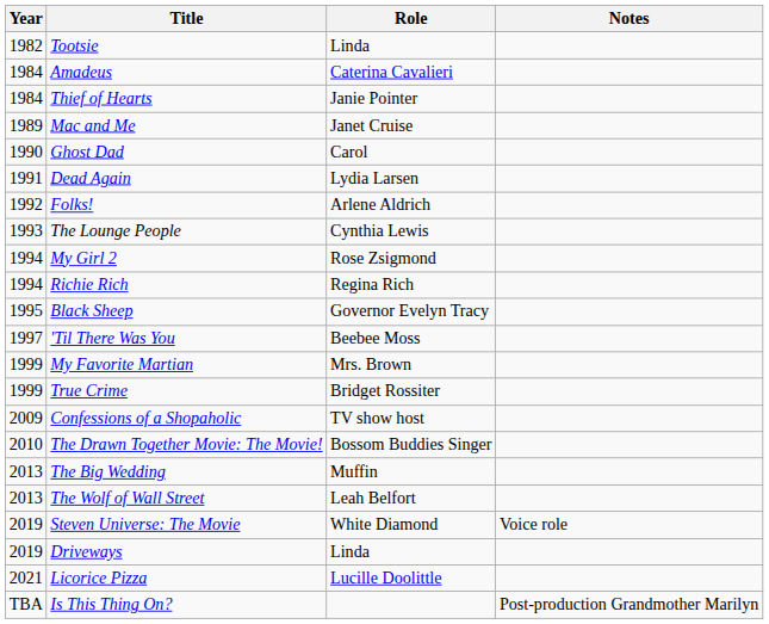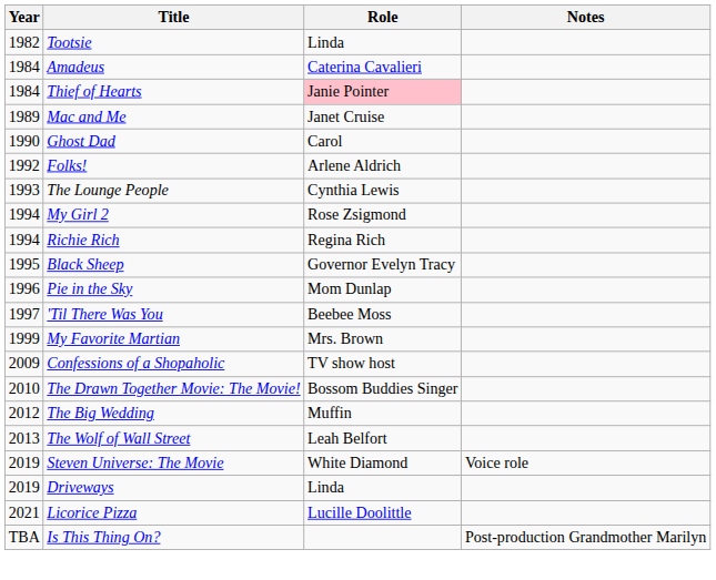Thief of Hearts | Role: no background -> pink background
- row: 1991 | Dead Again | Lydia Larsen
+ row: 1996 | Pie in the Sky | Mom Dunlap
- row: 1999 | True Crime | Bridget Rossiter
The Big Wedding | Year: 2013 -> 2012
